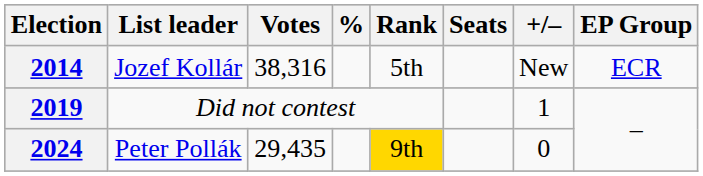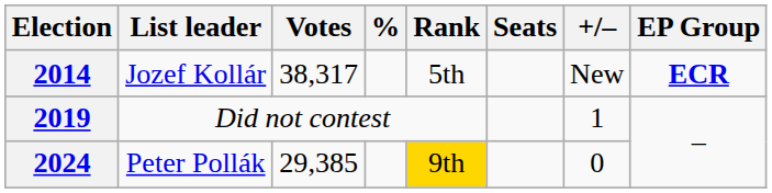2014 | Votes: 38,316 -> 38,317
2014 | EP Group: normal -> bold
2024 | Votes: 29,435 -> 29,385
